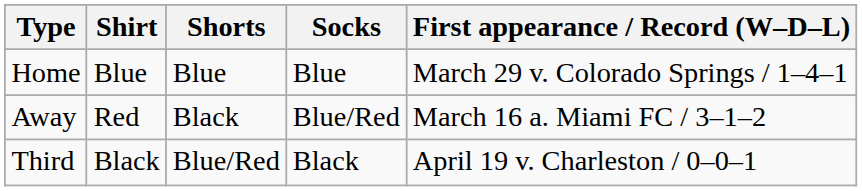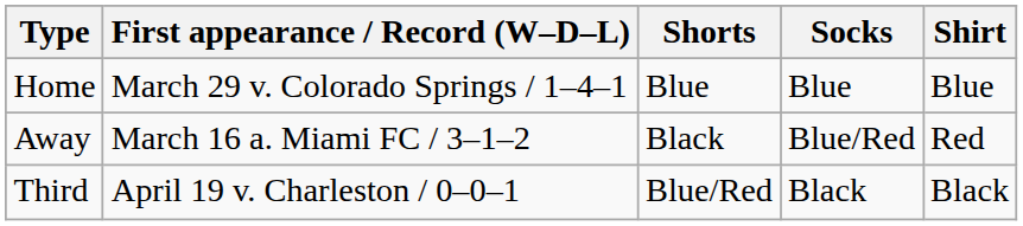columns swapped: Shirt <-> First appearance / Record (W–D–L)
